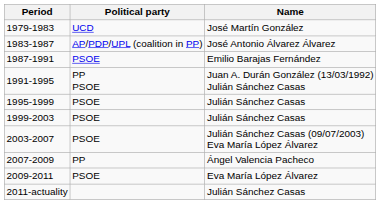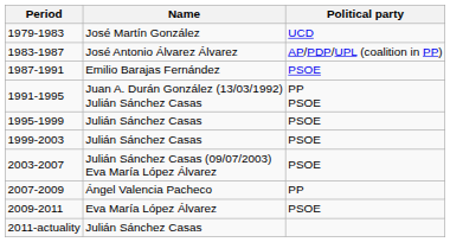columns swapped: Name <-> Political party
